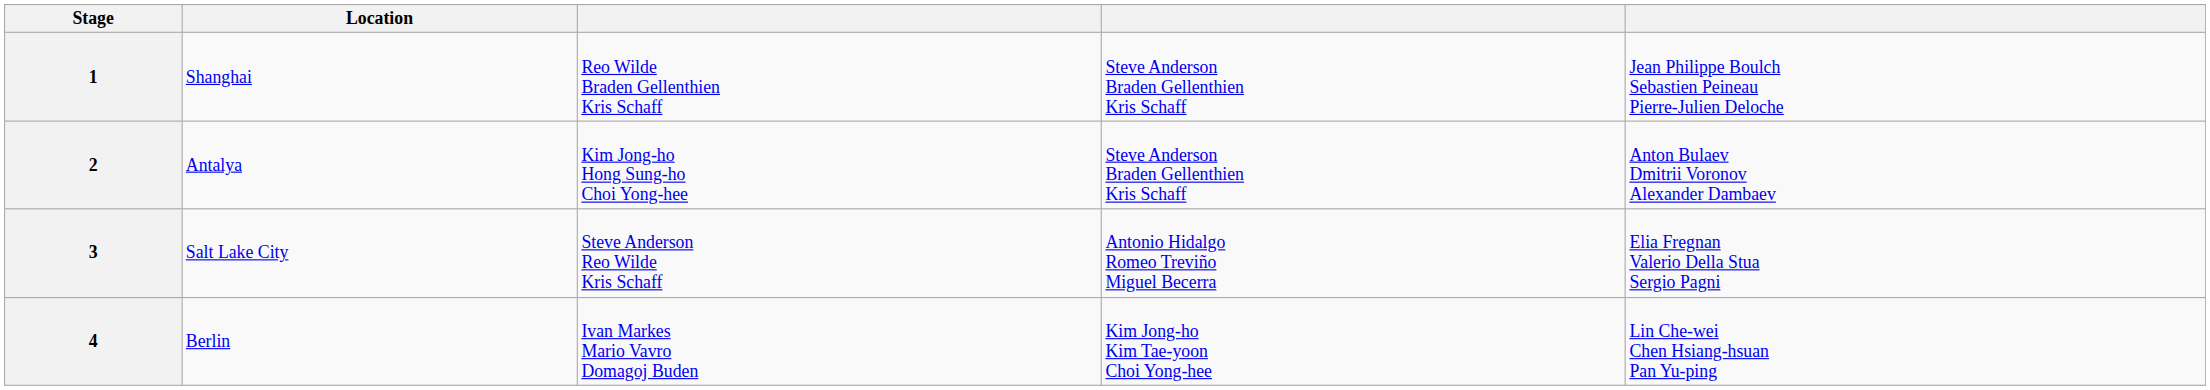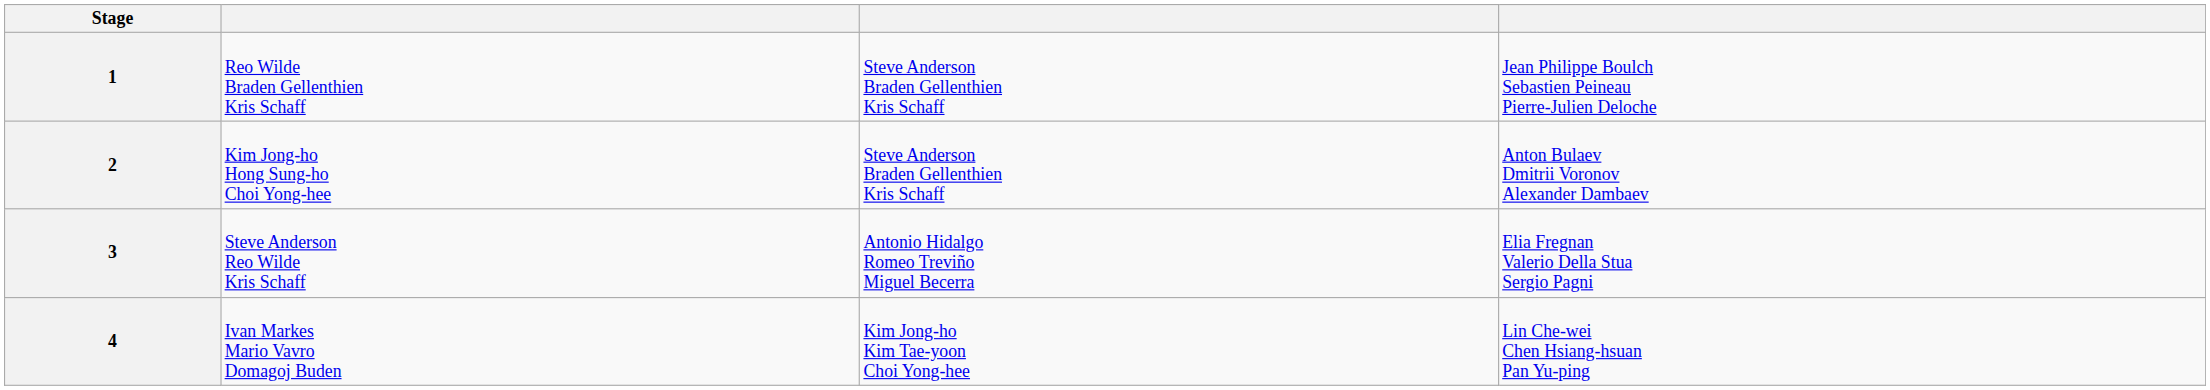- column: Location | Shanghai | Antalya | Salt Lake City | Berlin
